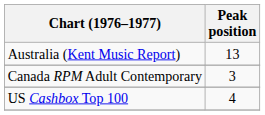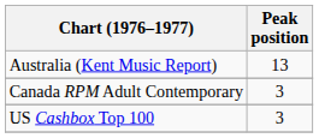US Cashbox Top 100 | Peak position: 4 -> 3
